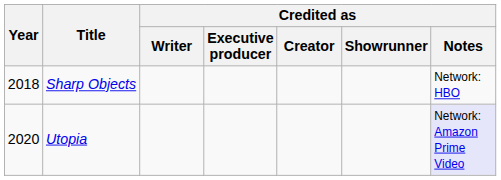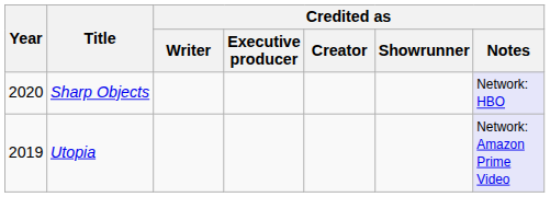Sharp Objects | Year: 2018 -> 2020
Sharp Objects | Credited as / Notes: no background -> lavender background
Utopia | Year: 2020 -> 2019
